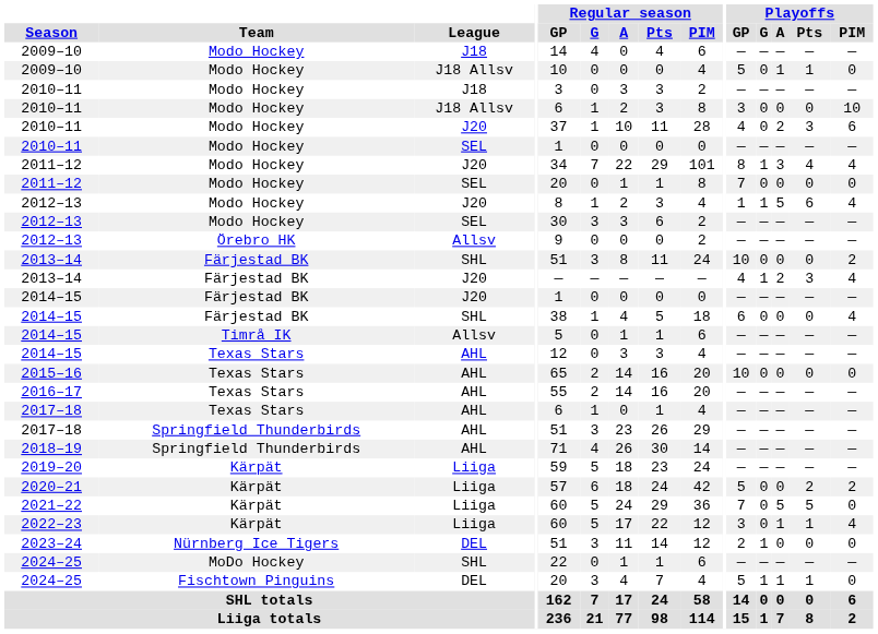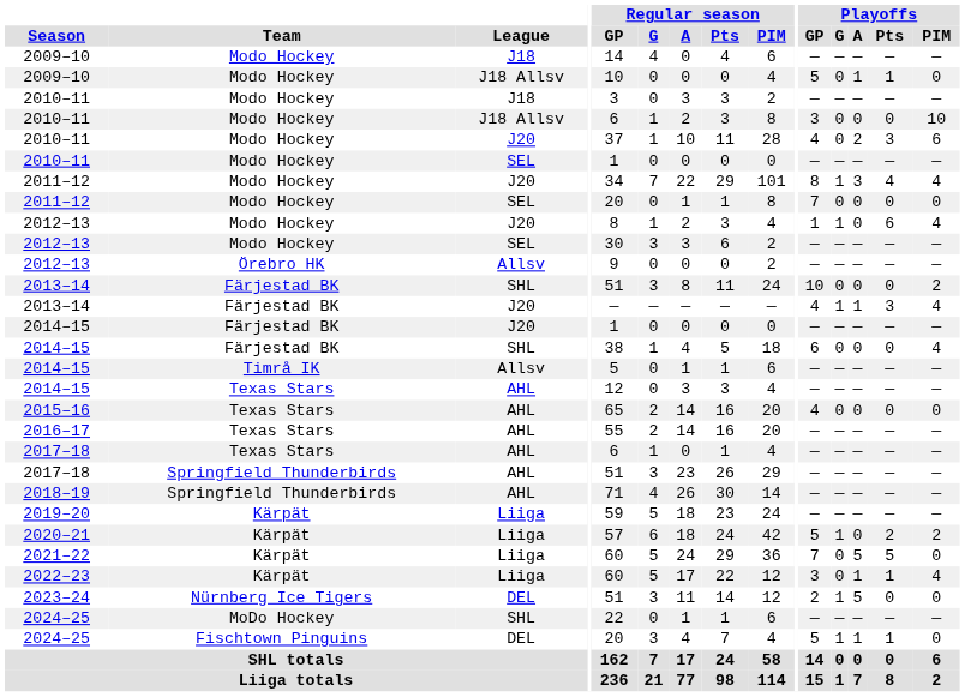2012–13 / J20 | Playoffs / A: 5 -> 0
2013–14 / J20 | Playoffs / A: 2 -> 1
2015–16 | Playoffs / GP: 10 -> 4
2020–21 | Playoffs / G: 0 -> 1
2023–24 | Playoffs / A: 0 -> 5
